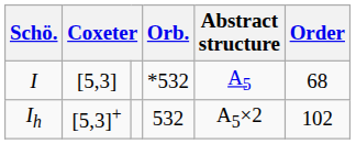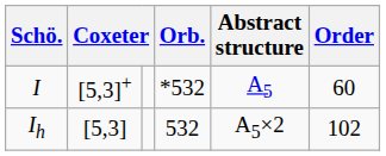I | column 2: [5,3] -> [5,3]+
I | Order: 68 -> 60
Ih | column 2: [5,3]+ -> [5,3]
